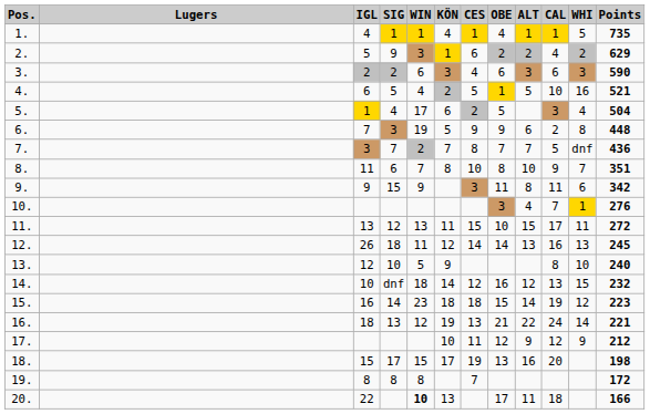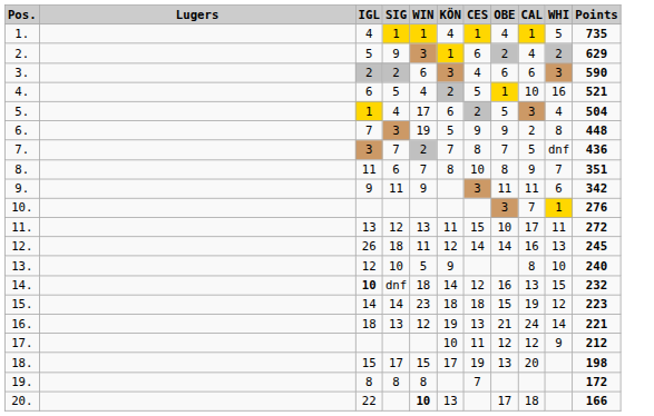- column: ALT | 1 | 2 | 3 | 5 | 6 | 7 | 10 | 8 | 4 | 15 | 13 | 12 | 14 | 22 | 9 | 16 | 11
9. | SIG: 15 -> 11
14. | IGL: normal -> bold
15. | IGL: 16 -> 14
